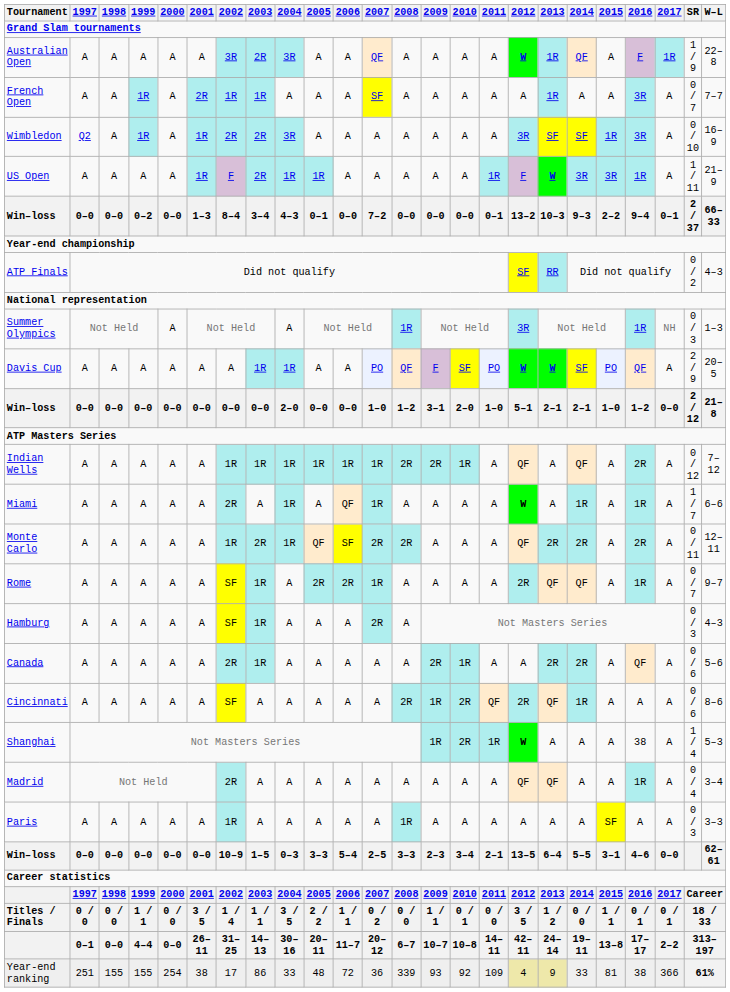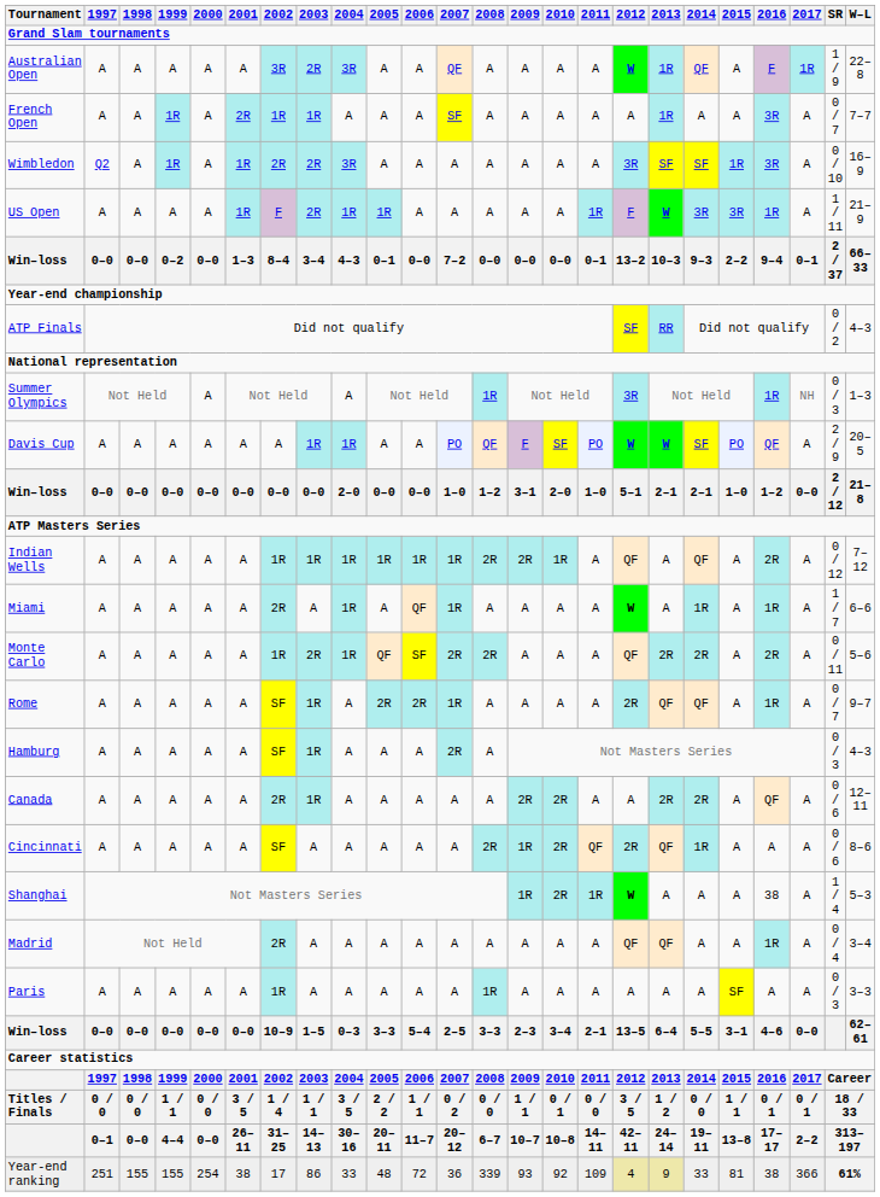Monte Carlo | W–L: 12–11 -> 5–6
Canada | 2010: 1R -> 2R
Canada | W–L: 5–6 -> 12–11
